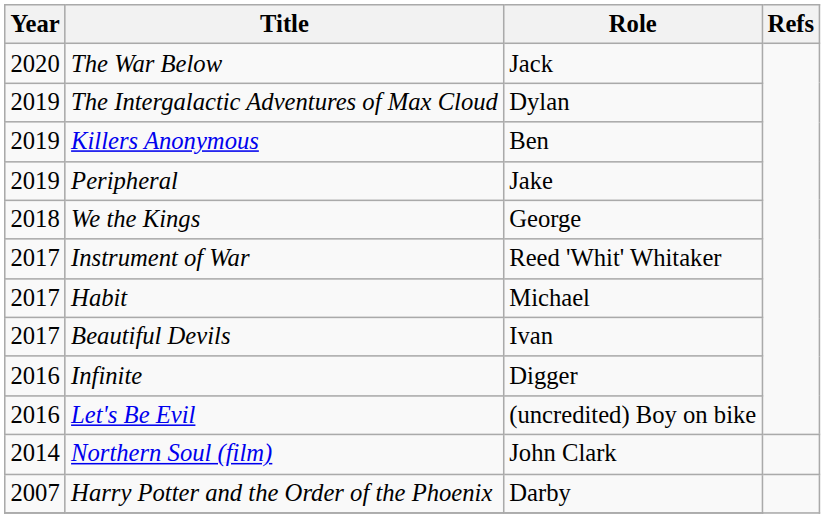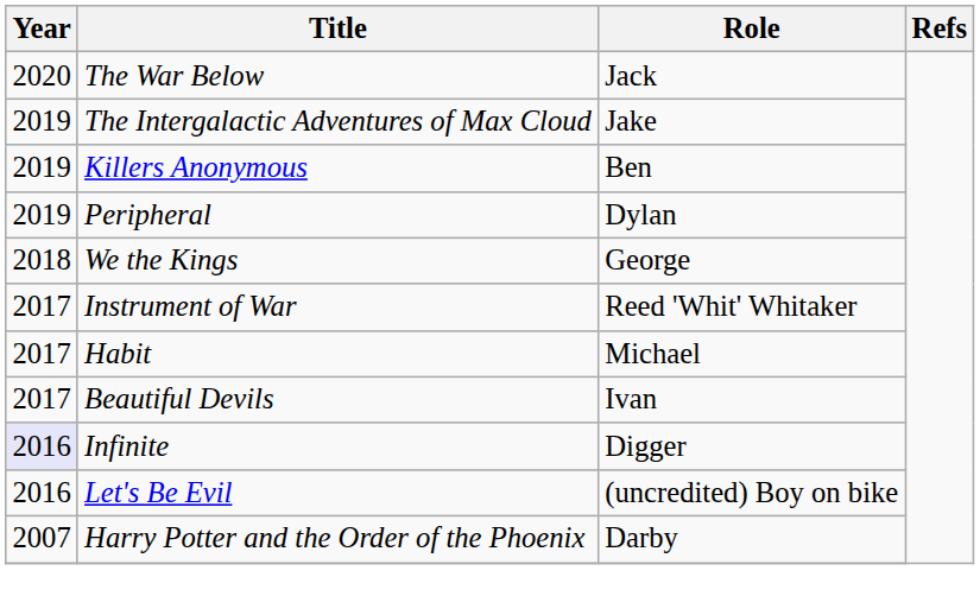The Intergalactic Adventures of Max Cloud | Role: Dylan -> Jake
Peripheral | Role: Jake -> Dylan
Infinite | Year: no background -> lavender background
- row: 2014 | Northern Soul (film) | John Clark
